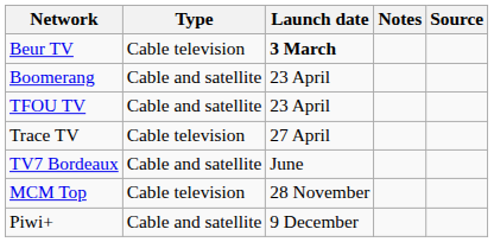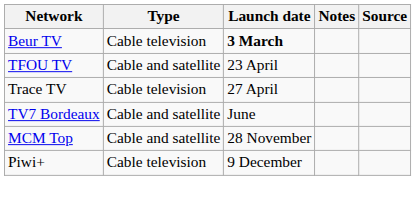- row: Boomerang | Cable and satellite | 23 April
MCM Top | Type: Cable television -> Cable and satellite
Piwi+ | Type: Cable and satellite -> Cable television
